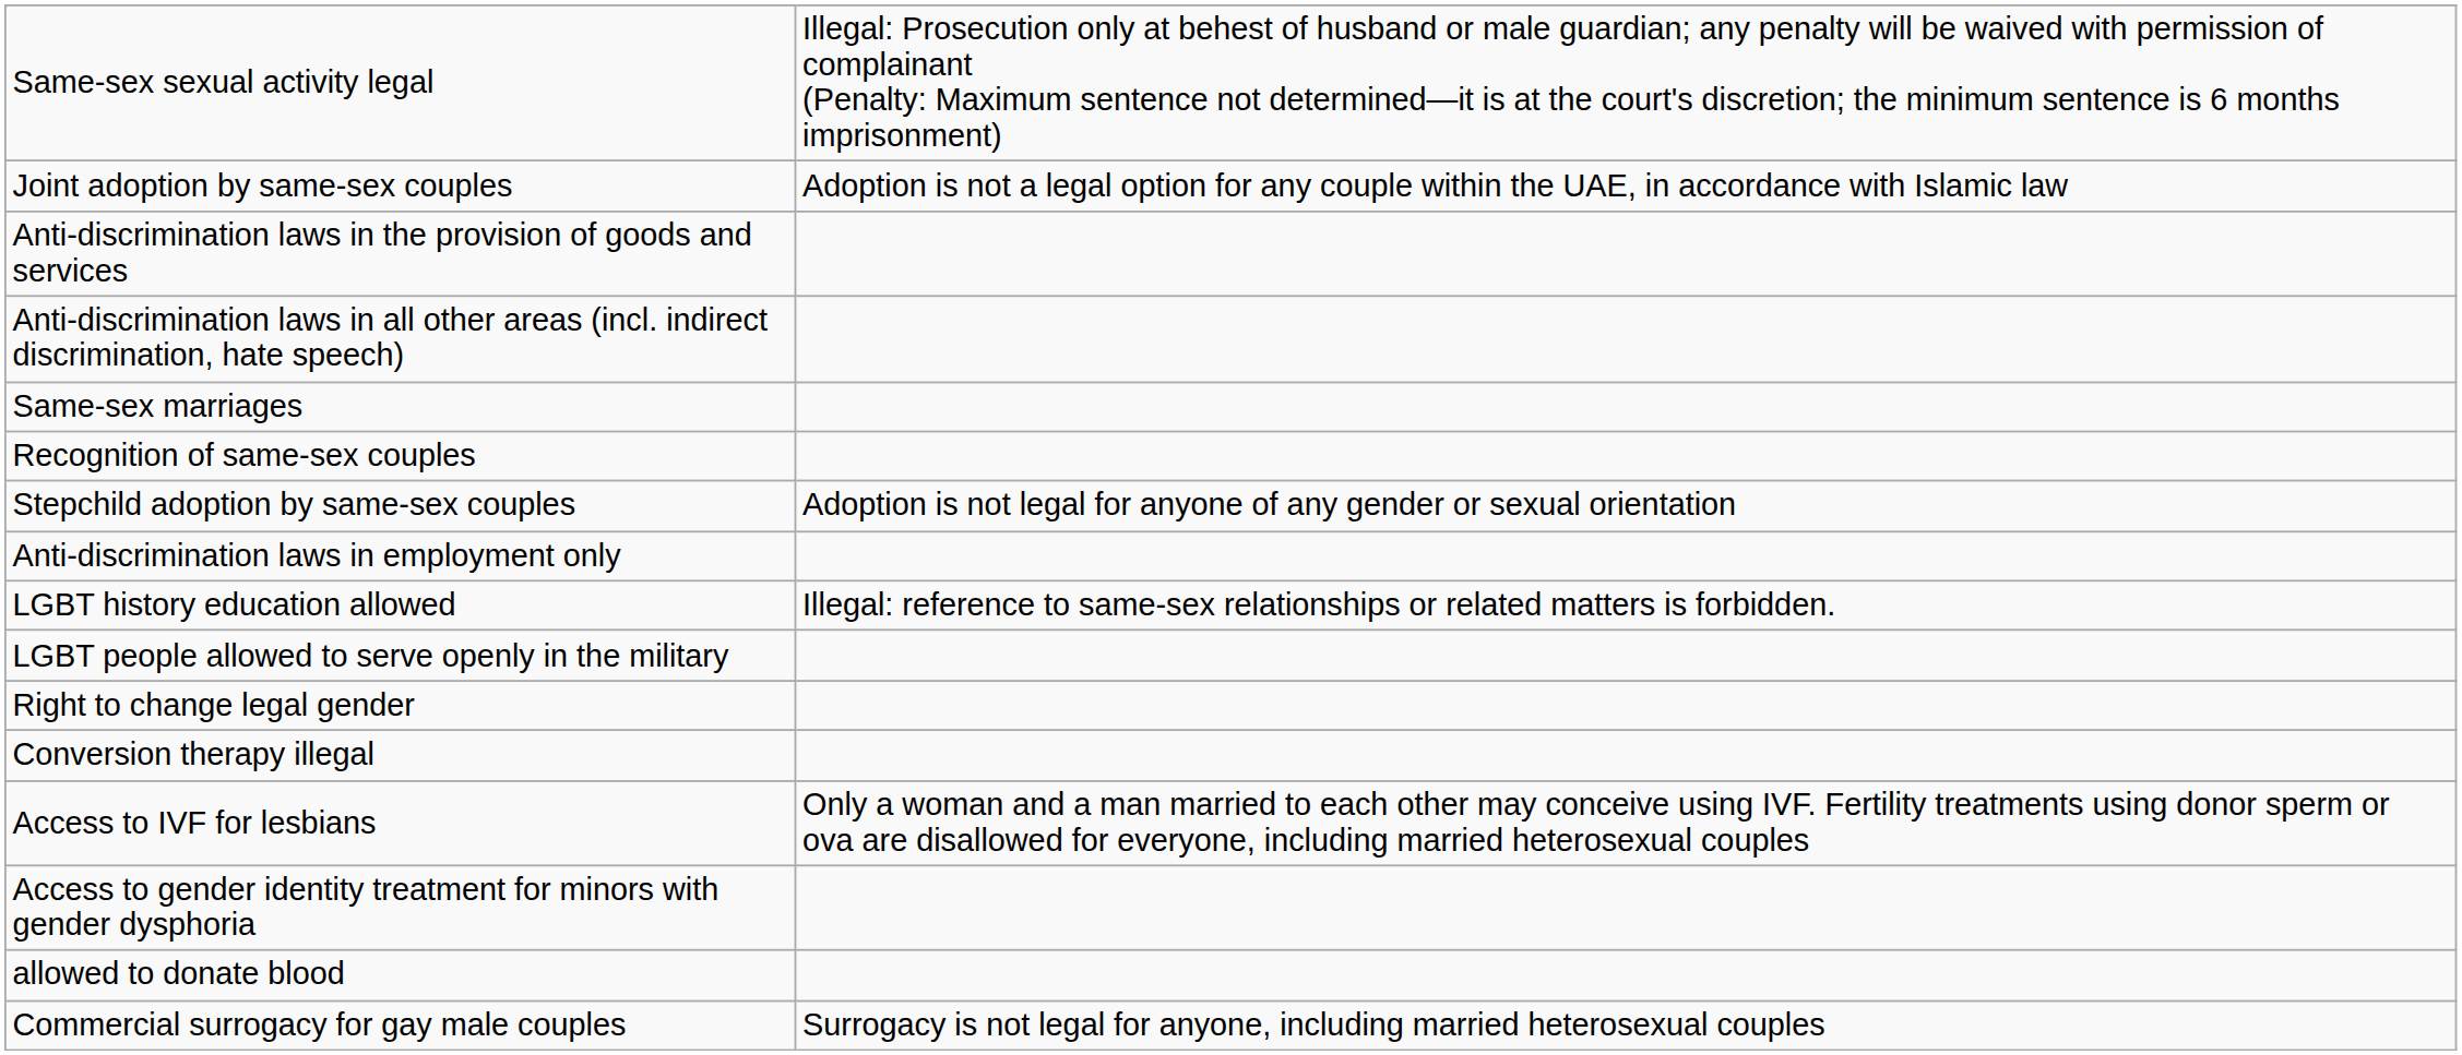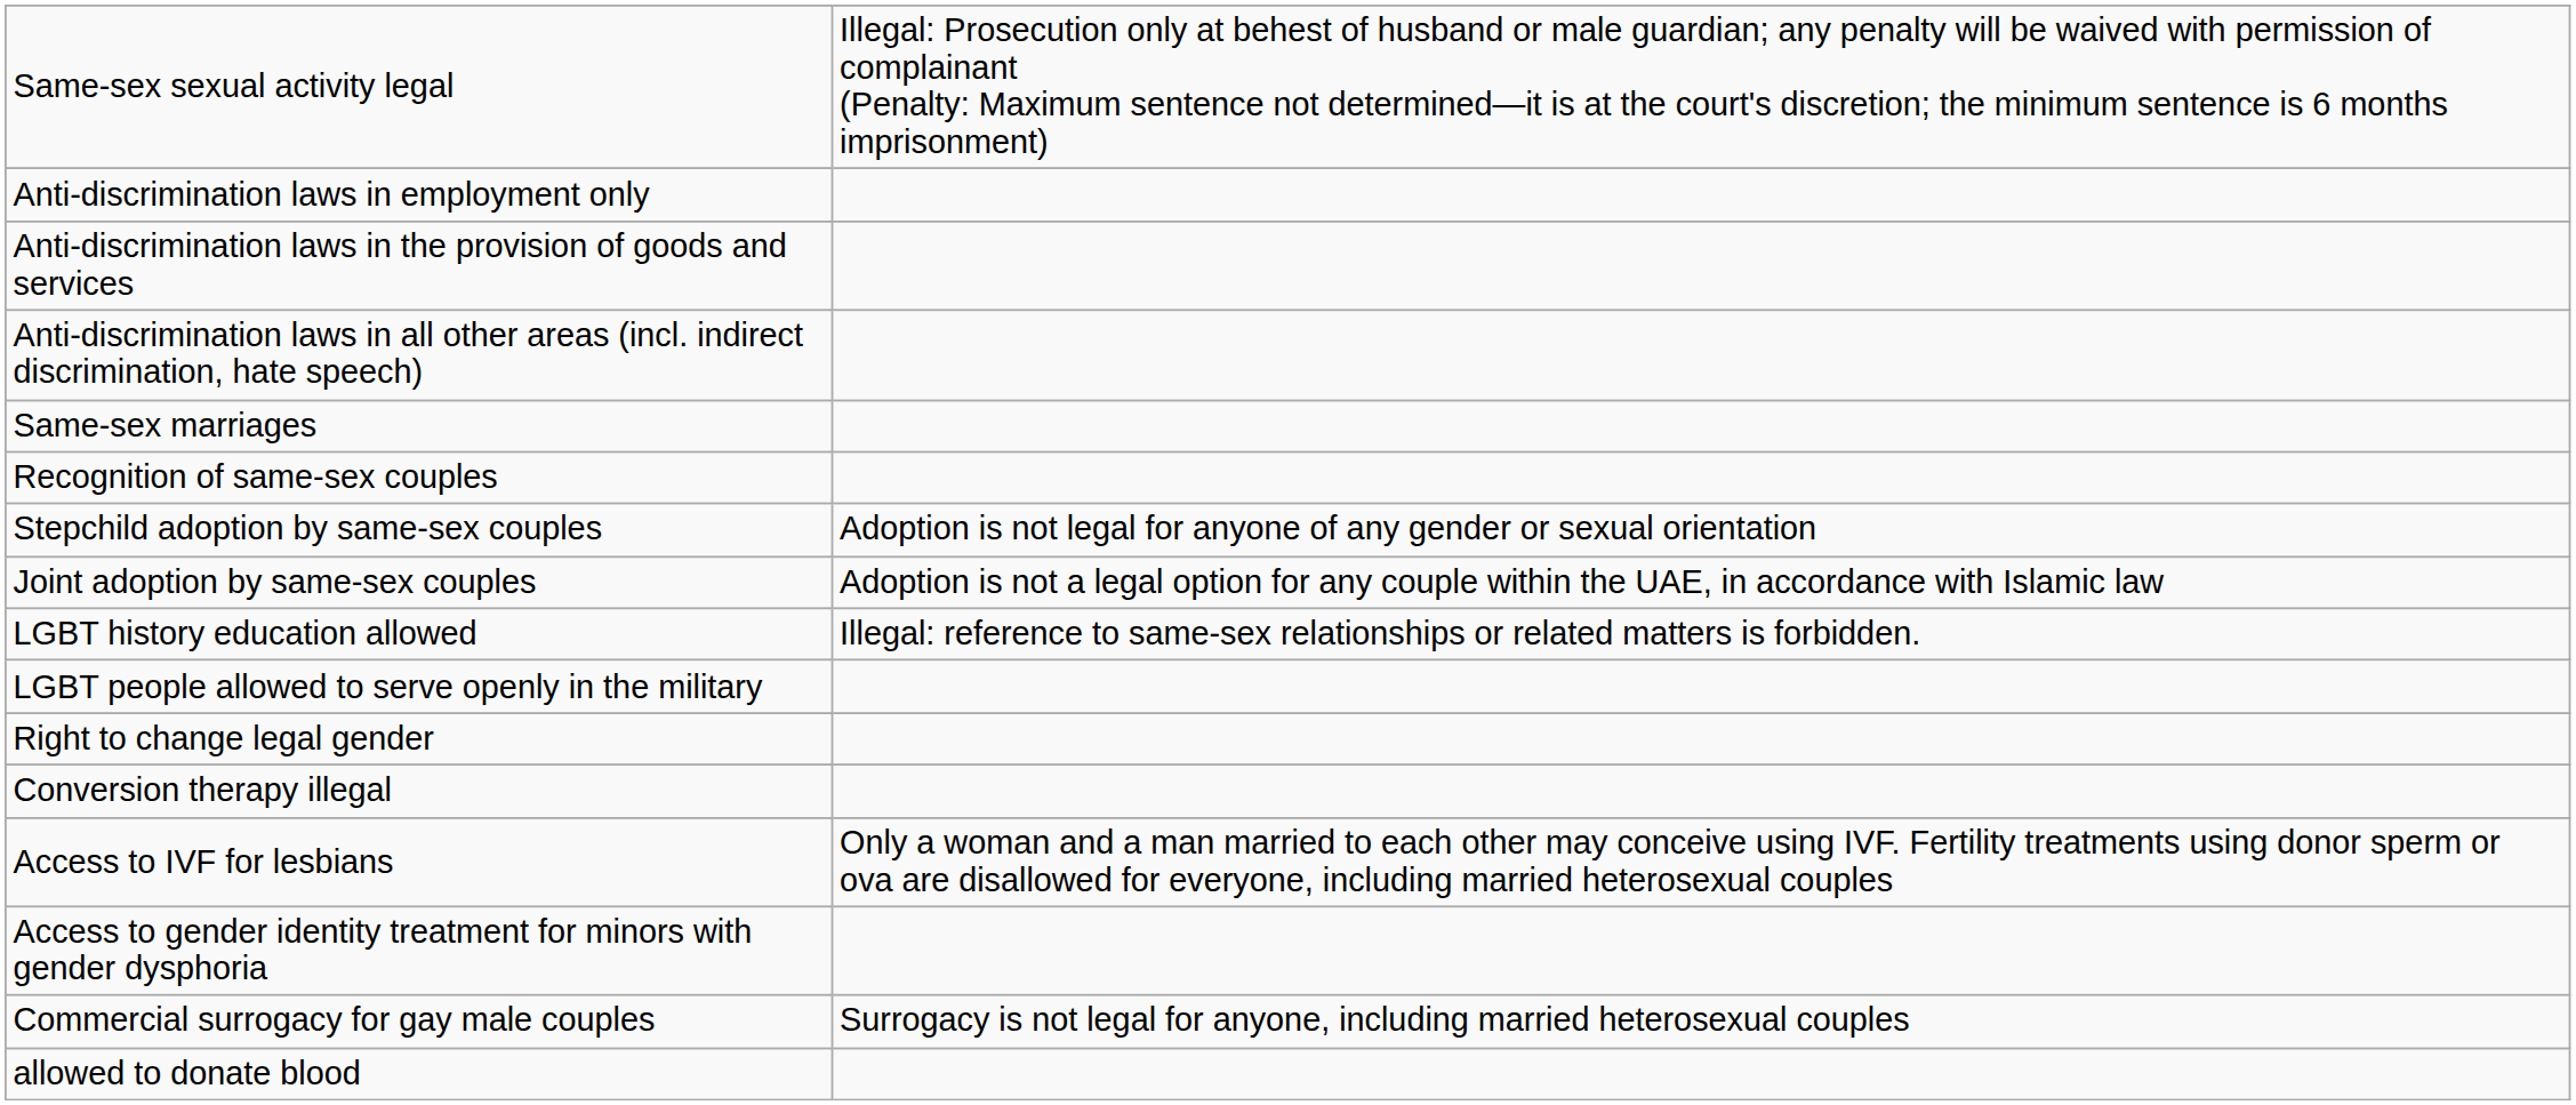rows swapped: Anti-discrimination laws in employment only <-> Joint adoption by same-sex couples
rows swapped: Commercial surrogacy for gay male couples <-> allowed to donate blood
